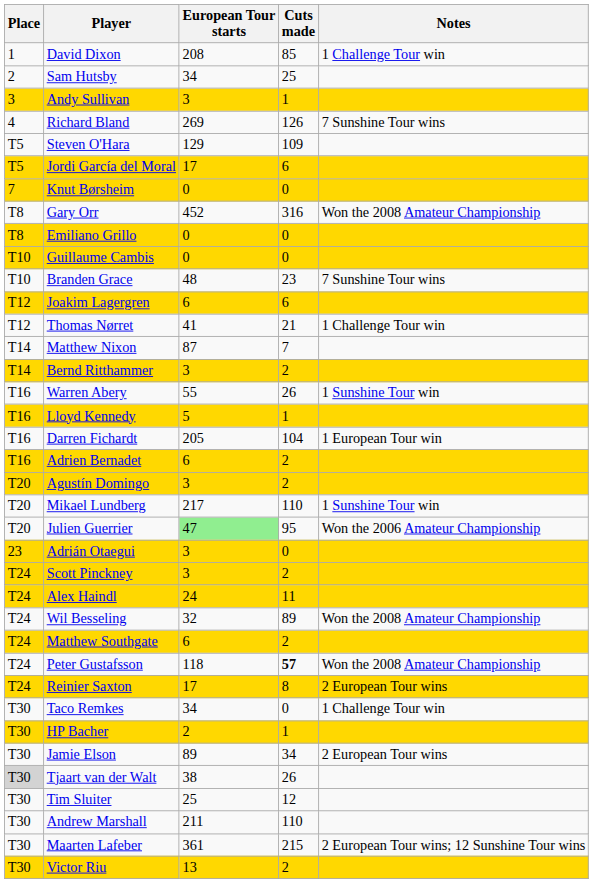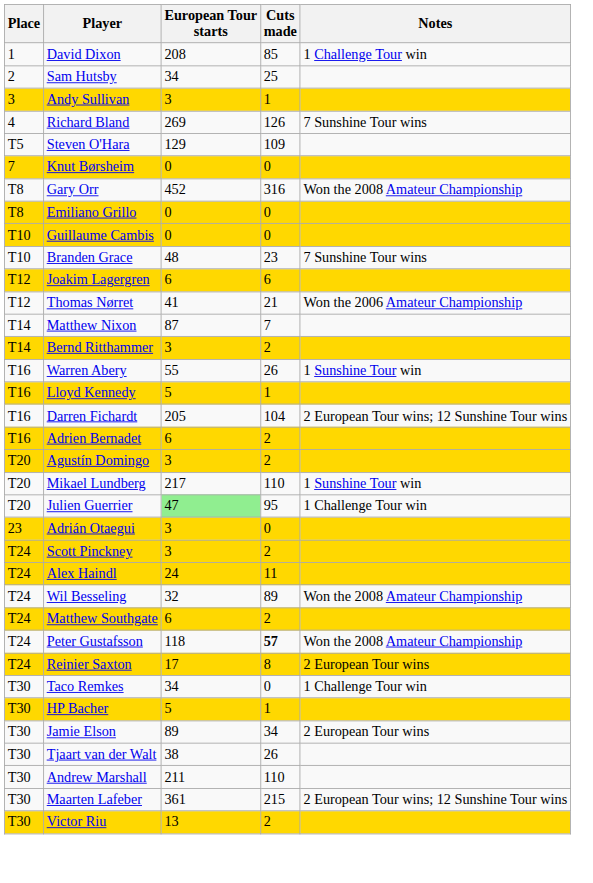- row: T5 | Jordi García del Moral | 17 | 6
Thomas Nørret | Notes: 1 Challenge Tour win -> Won the 2006 Amateur Championship
Darren Fichardt | Notes: 1 European Tour win -> 2 European Tour wins; 12 Sunshine Tour wins
Julien Guerrier | Notes: Won the 2006 Amateur Championship -> 1 Challenge Tour win
HP Bacher | European Tour starts: 2 -> 5
Tjaart van der Walt | Place: lightgrey background -> no background
- row: T30 | Tim Sluiter | 25 | 12
